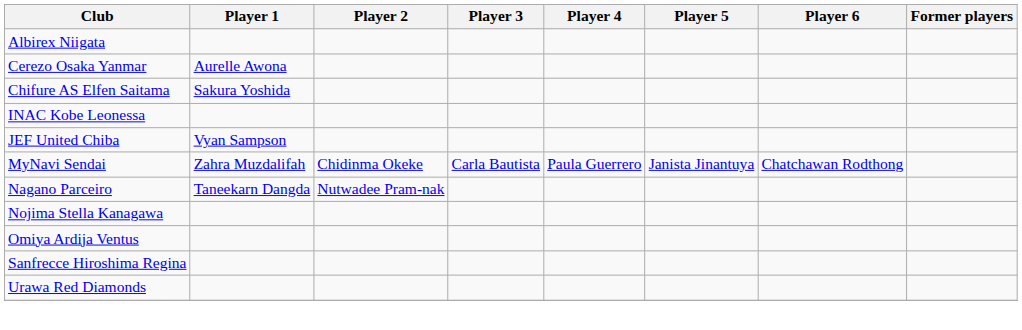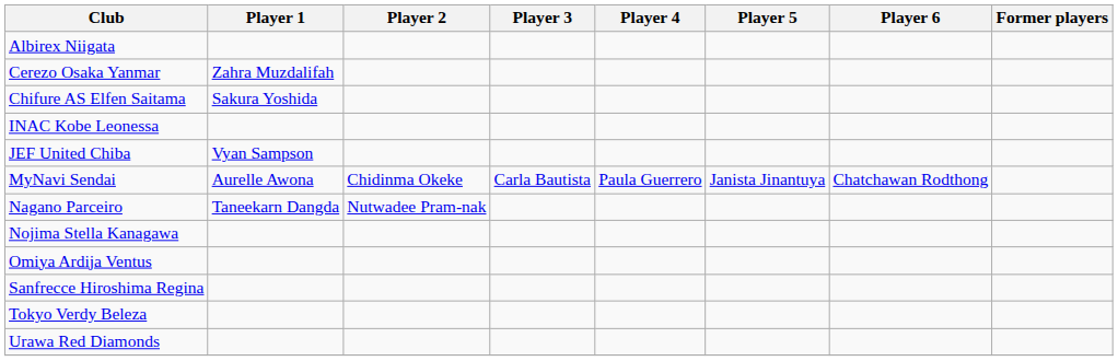Cerezo Osaka Yanmar | Player 1: Aurelle Awona -> Zahra Muzdalifah
MyNavi Sendai | Player 1: Zahra Muzdalifah -> Aurelle Awona
+ row: Tokyo Verdy Beleza
